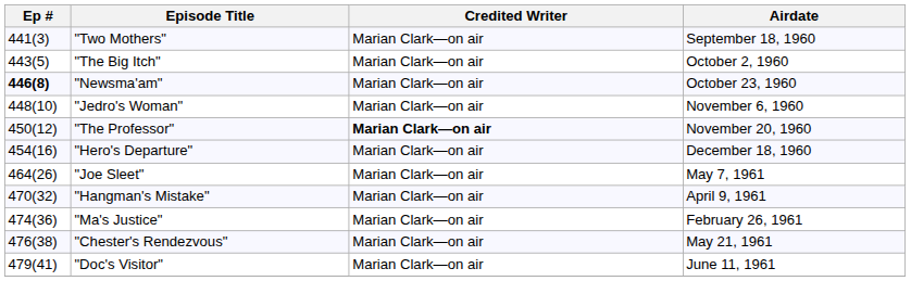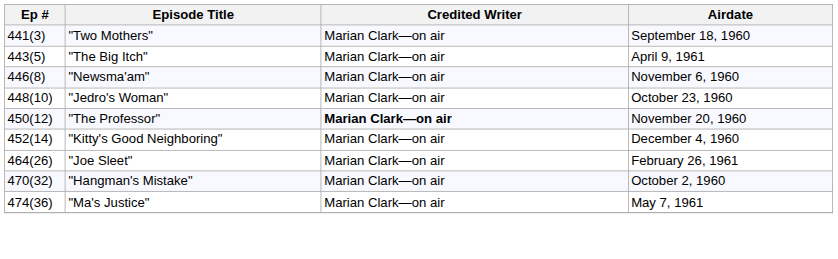"The Big Itch" | Airdate: October 2, 1960 -> April 9, 1961
"Newsma'am" | Ep #: bold -> normal
"Newsma'am" | Airdate: October 23, 1960 -> November 6, 1960
"Jedro's Woman" | Airdate: November 6, 1960 -> October 23, 1960
+ row: 452(14) | "Kitty's Good Neighboring" | Marian Clark—on air | December 4, 1960
- row: 454(16) | "Hero's Departure" | Marian Clark—on air | December 18, 1960
"Joe Sleet" | Airdate: May 7, 1961 -> February 26, 1961
"Hangman's Mistake" | Airdate: April 9, 1961 -> October 2, 1960
"Ma's Justice" | Airdate: February 26, 1961 -> May 7, 1961
- row: 476(38) | "Chester's Rendezvous" | Marian Clark—on air | May 21, 1961
- row: 479(41) | "Doc's Visitor" | Marian Clark—on air | June 11, 1961
